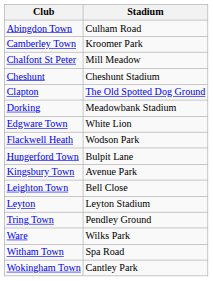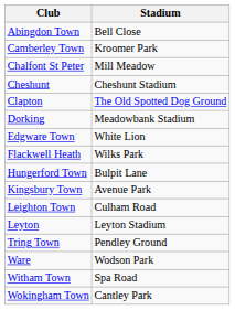Abingdon Town | Stadium: Culham Road -> Bell Close
Flackwell Heath | Stadium: Wodson Park -> Wilks Park
Leighton Town | Stadium: Bell Close -> Culham Road
Ware | Stadium: Wilks Park -> Wodson Park
